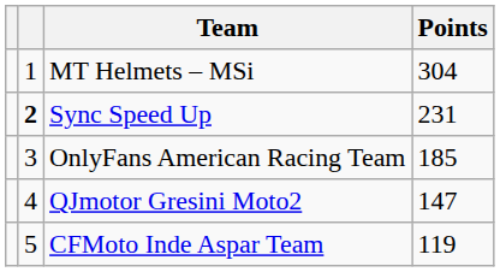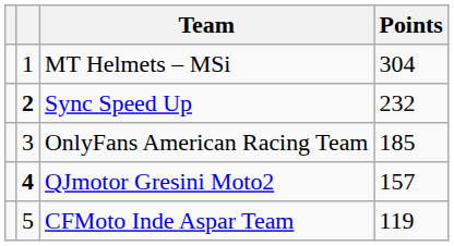Sync Speed Up | Points: 231 -> 232
QJmotor Gresini Moto2 | column 2: normal -> bold
QJmotor Gresini Moto2 | Points: 147 -> 157
